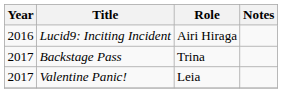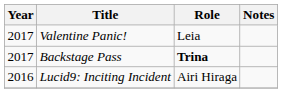rows swapped: Lucid9: Inciting Incident <-> Valentine Panic!
Backstage Pass | Role: normal -> bold
